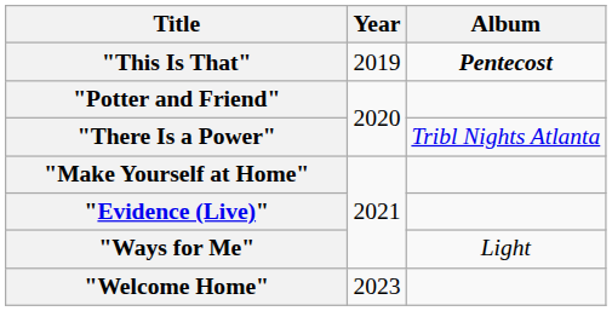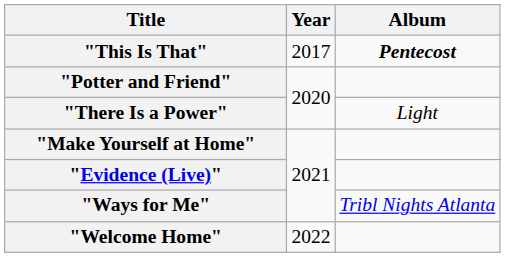"This Is That" | Year: 2019 -> 2017
"There Is a Power" | Album: Tribl Nights Atlanta -> Light
"Ways for Me" | Album: Light -> Tribl Nights Atlanta
"Welcome Home" | Year: 2023 -> 2022
